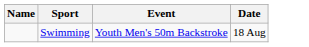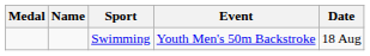+ column: Medal
